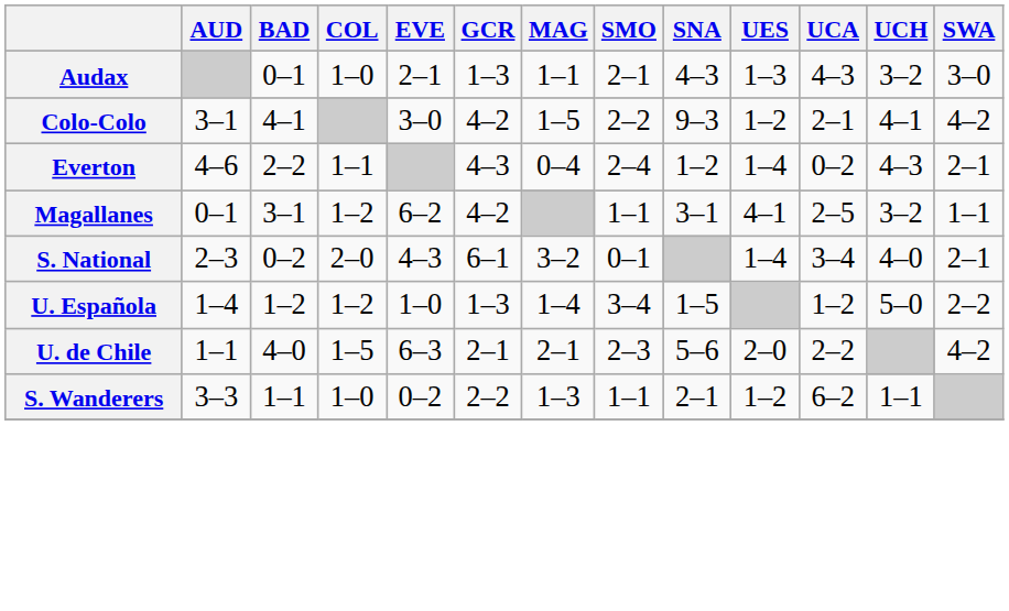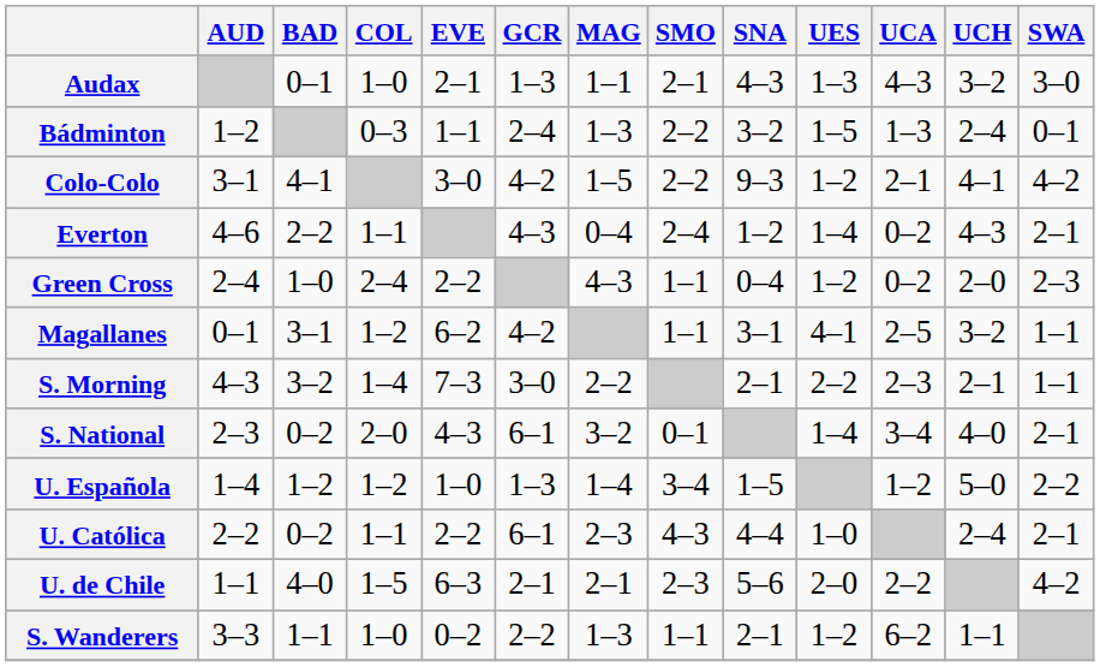+ row: Bádminton | 1–2 | 0–3 | 1–1 | 2–4 | 1–3 | 2–2 | 3–2 | 1–5 | 1–3 | 2–4 | 0–1
+ row: Green Cross | 2–4 | 1–0 | 2–4 | 2–2 | 4–3 | 1–1 | 0–4 | 1–2 | 0–2 | 2–0 | 2–3
+ row: S. Morning | 4–3 | 3–2 | 1–4 | 7–3 | 3–0 | 2–2 | 2–1 | 2–2 | 2–3 | 2–1 | 1–1
+ row: U. Católica | 2–2 | 0–2 | 1–1 | 2–2 | 6–1 | 2–3 | 4–3 | 4–4 | 1–0 | 2–4 | 2–1
